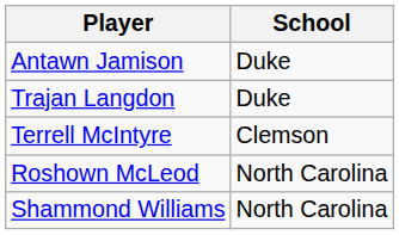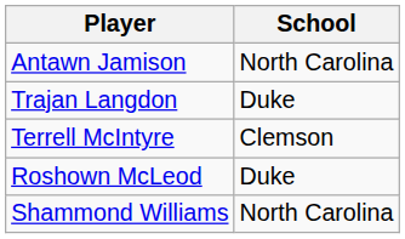Antawn Jamison | School: Duke -> North Carolina
Roshown McLeod | School: North Carolina -> Duke
